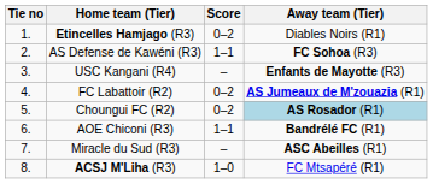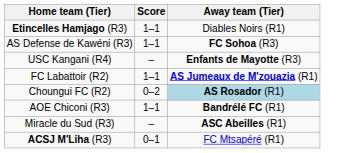- column: Tie no | 1. | 2. | 3. | 4. | 5. | 6. | 7. | 8.
Etincelles Hamjago (R3) | Score: 0–2 -> 1–1
FC Labattoir (R2) | Score: 0–2 -> 1–1
ACSJ M'Liha (R3) | Score: 1–0 -> 0–1
